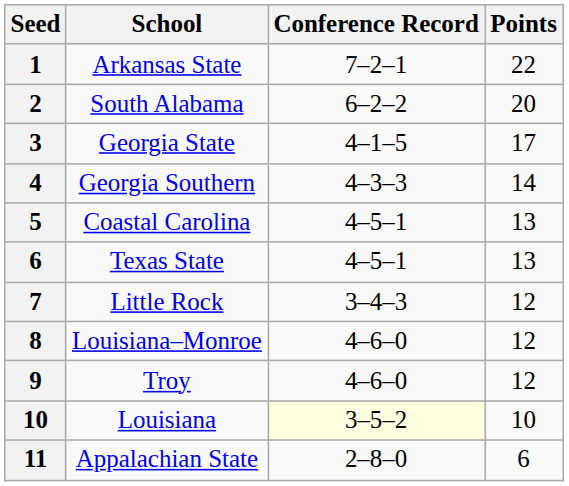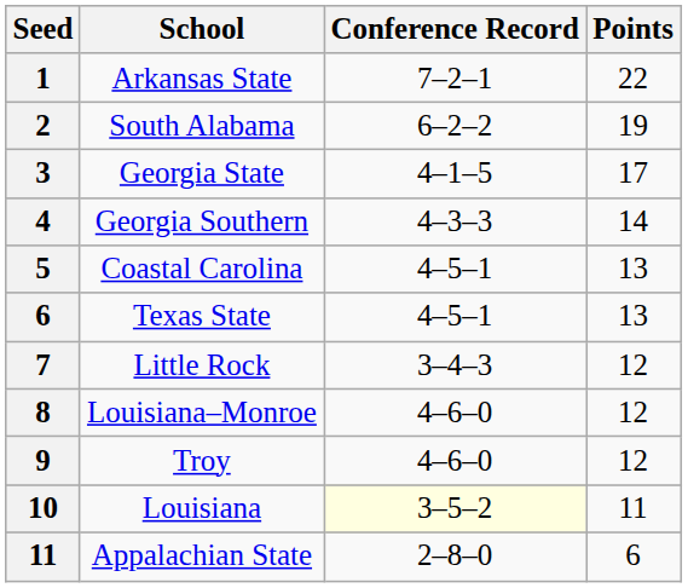South Alabama | Points: 20 -> 19
Louisiana | Points: 10 -> 11
